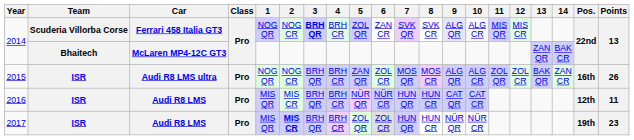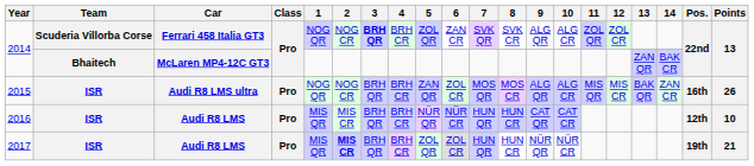2014 / Ferrari 458 Italia GT3 | 9: lavender background -> no background
2014 / Ferrari 458 Italia GT3 | 11: MIS QR -> ZOL QR
2014 / Ferrari 458 Italia GT3 | 12: MIS CR -> ZOL CR
2015 | 11: ZOL QR -> MIS QR
2015 | 12: ZOL CR -> MIS CR
2016 | Points: 11 -> 10
2017 | Points: 23 -> 21
